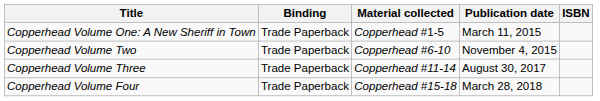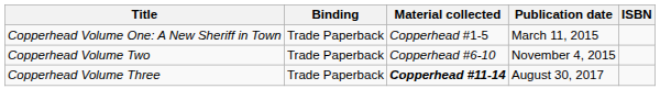Copperhead Volume Three | Material collected: normal -> bold
- row: Copperhead Volume Four | Trade Paperback | Copperhead #15-18 | March 28, 2018
